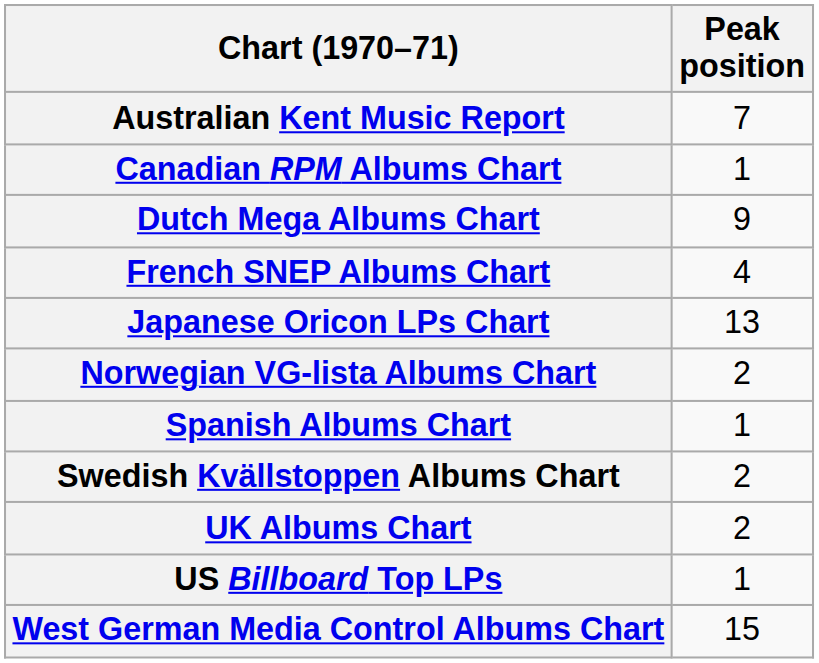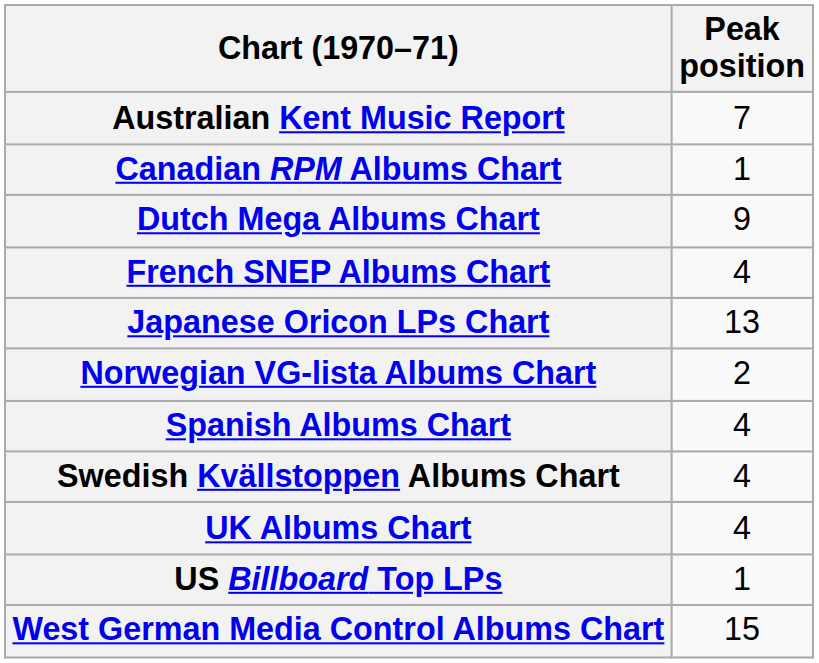Spanish Albums Chart | Peak position: 1 -> 4
Swedish Kvällstoppen Albums Chart | Peak position: 2 -> 4
UK Albums Chart | Peak position: 2 -> 4
